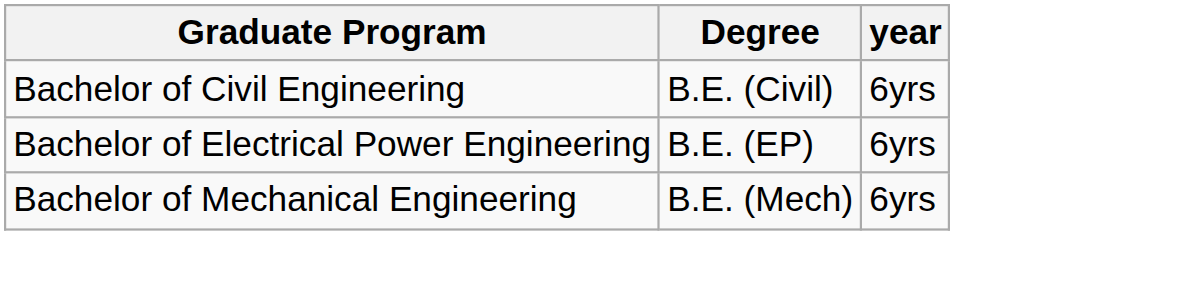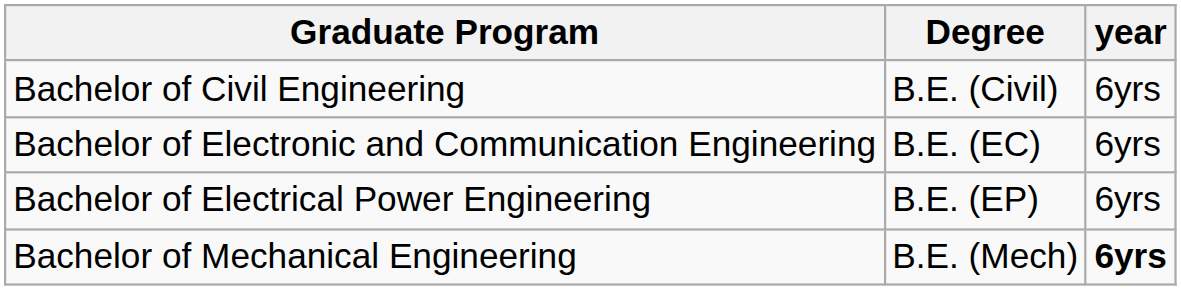+ row: Bachelor of Electronic and Communication Engineering | B.E. (EC) | 6yrs
Bachelor of Mechanical Engineering | year: normal -> bold
